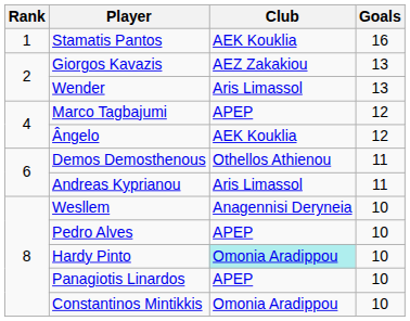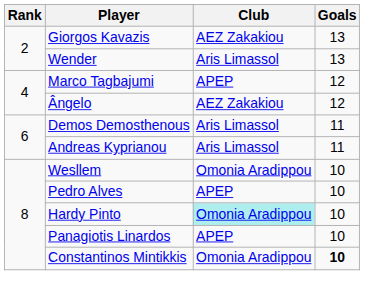- row: 1 | Stamatis Pantos | AEK Kouklia | 16
Ângelo | Club: AEK Kouklia -> AEZ Zakakiou
Demos Demosthenous | Club: Othellos Athienou -> Aris Limassol
Wesllem | Club: Anagennisi Deryneia -> Omonia Aradippou
Constantinos Mintikkis | Goals: normal -> bold
